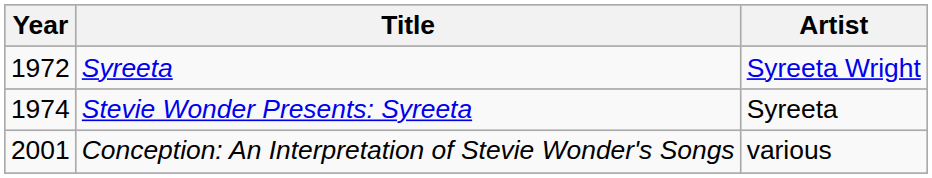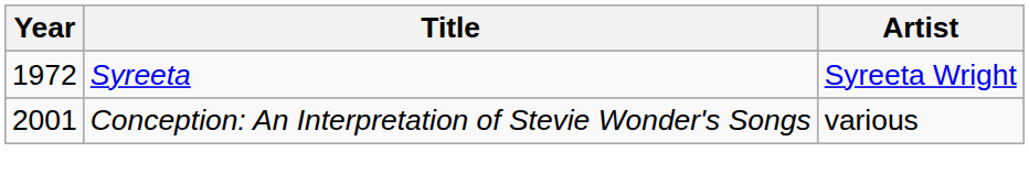- row: 1974 | Stevie Wonder Presents: Syreeta | Syreeta
